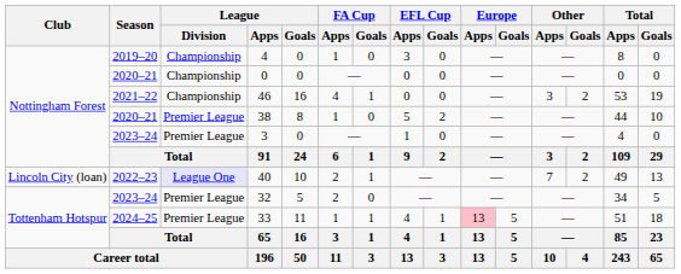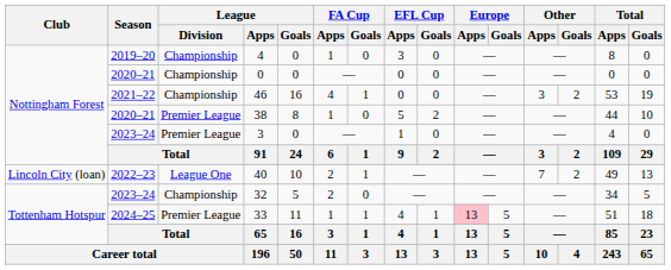40 | League / Division: lavender background -> no background
32 | League / Division: Premier League -> Championship
